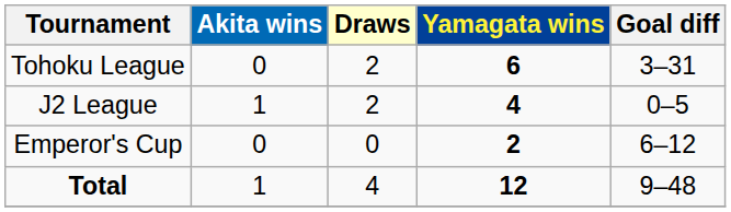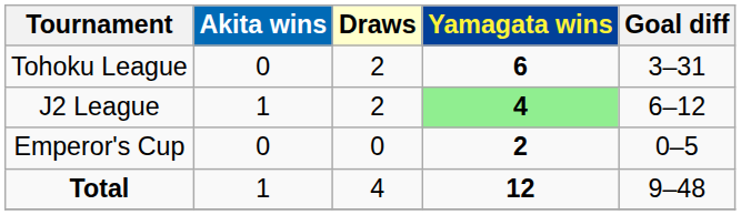J2 League | Yamagata wins: no background -> lightgreen background
J2 League | Goal diff: 0–5 -> 6–12
Emperor's Cup | Goal diff: 6–12 -> 0–5
